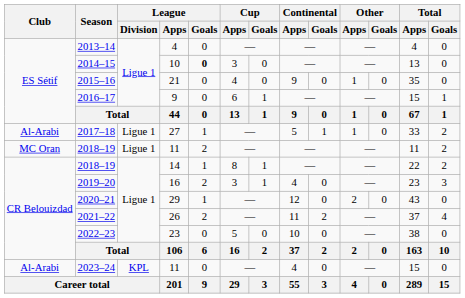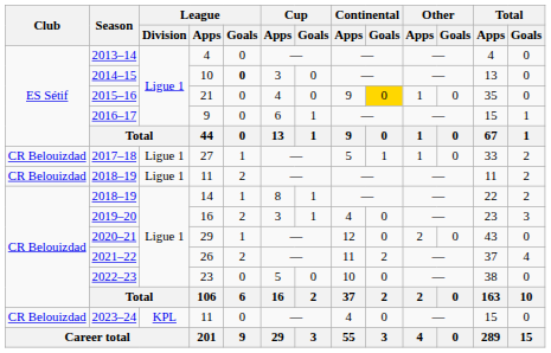2015–16 | Continental / Goals: no background -> gold background
2017–18 | Club: Al-Arabi -> CR Belouizdad
2018–19 / 11 | Club: MC Oran -> CR Belouizdad
2023–24 | Club: Al-Arabi -> CR Belouizdad
